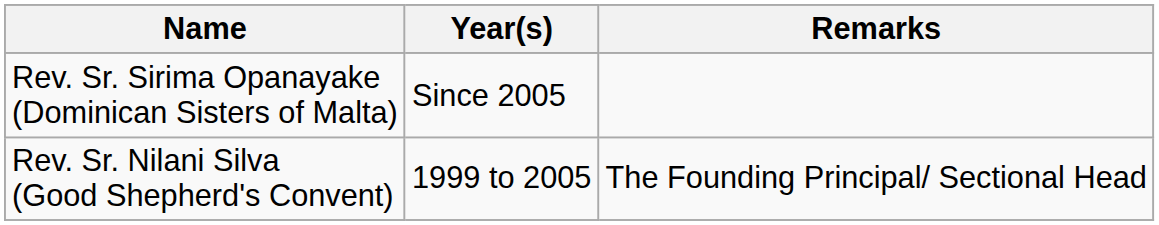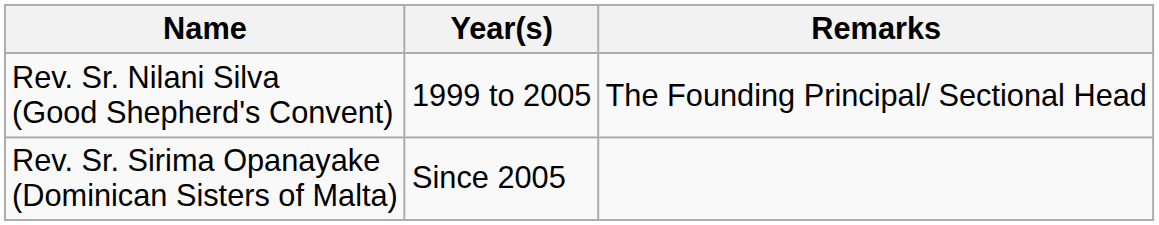rows swapped: Rev. Sr. Nilani Silva (Good Shepherd's Convent) <-> Rev. Sr. Sirima Opanayake (Dominican Sisters of Malta)
